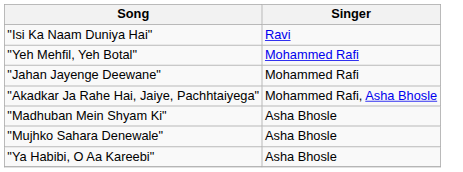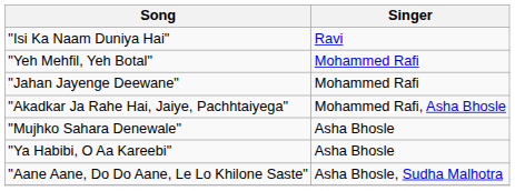- row: "Madhuban Mein Shyam Ki" | Asha Bhosle
+ row: "Aane Aane, Do Do Aane, Le Lo Khilone Saste" | Asha Bhosle, Sudha Malhotra
